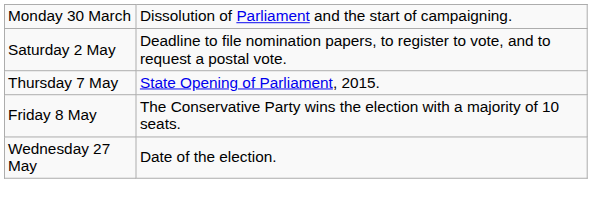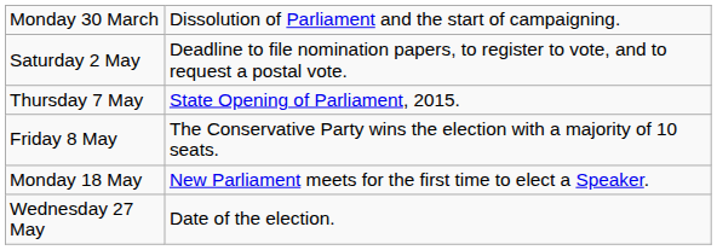+ row: Monday 18 May | New Parliament meets for the first time to elect a Speaker.
